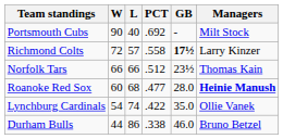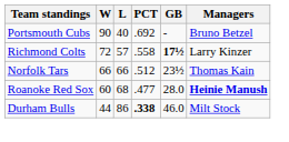Portsmouth Cubs | Managers: Milt Stock -> Bruno Betzel
- row: Lynchburg Cardinals | 54 | 74 | .422 | 35.0 | Ollie Vanek
Durham Bulls | PCT: normal -> bold
Durham Bulls | Managers: Bruno Betzel -> Milt Stock
